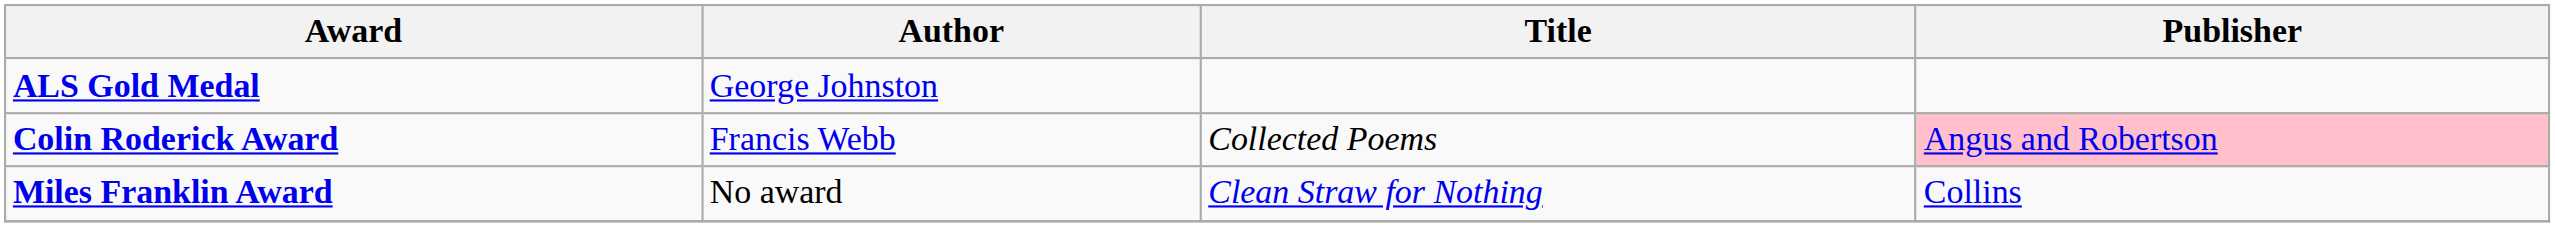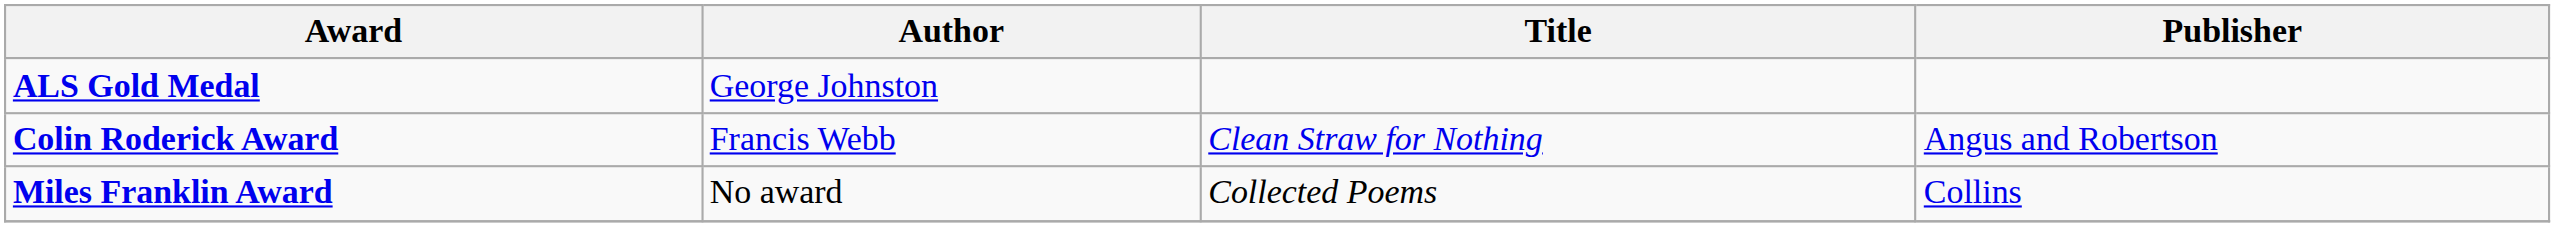Colin Roderick Award | Title: Collected Poems -> Clean Straw for Nothing
Colin Roderick Award | Publisher: pink background -> no background
Miles Franklin Award | Title: Clean Straw for Nothing -> Collected Poems
